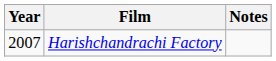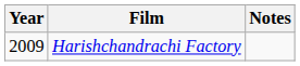Harishchandrachi Factory | Year: 2007 -> 2009
